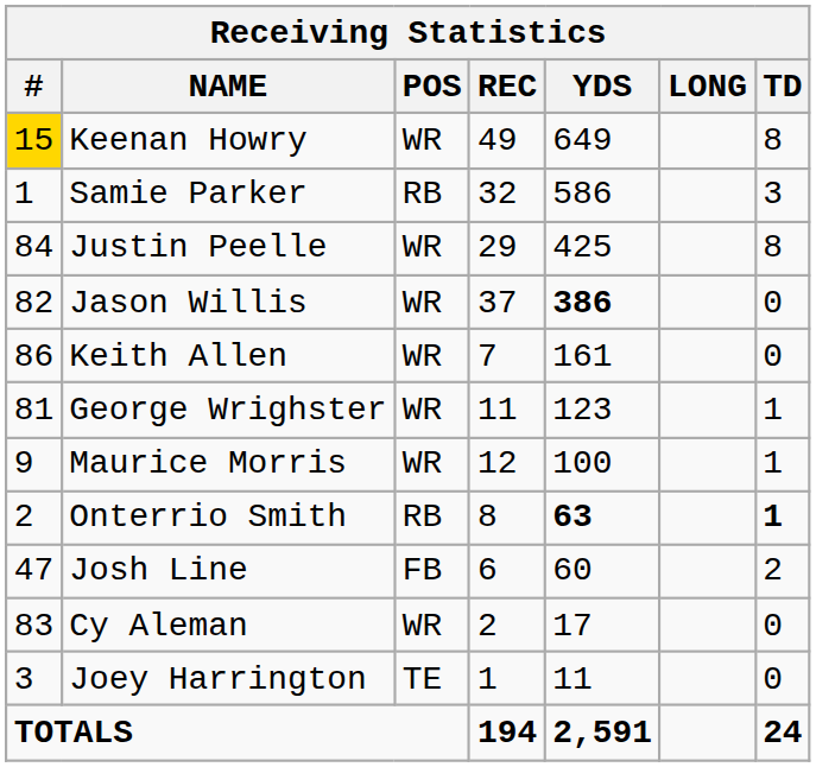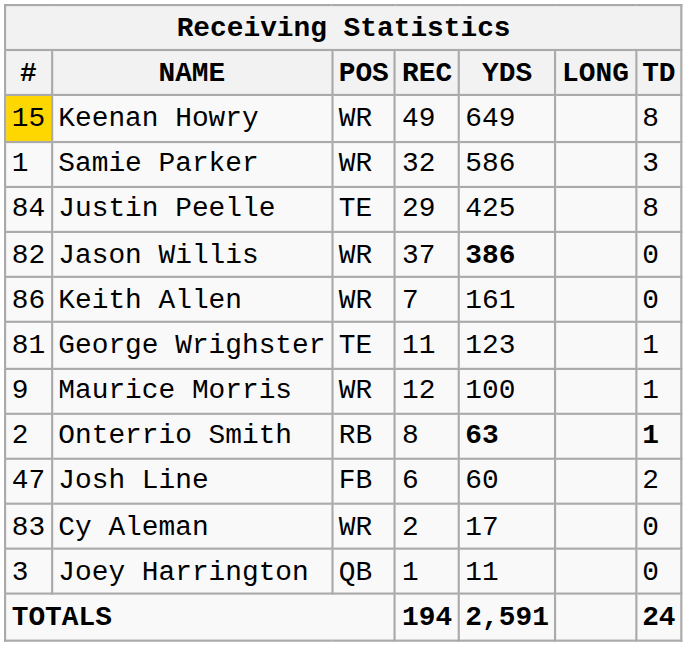Samie Parker | POS: RB -> WR
Justin Peelle | POS: WR -> TE
George Wrighster | POS: WR -> TE
Joey Harrington | POS: TE -> QB
